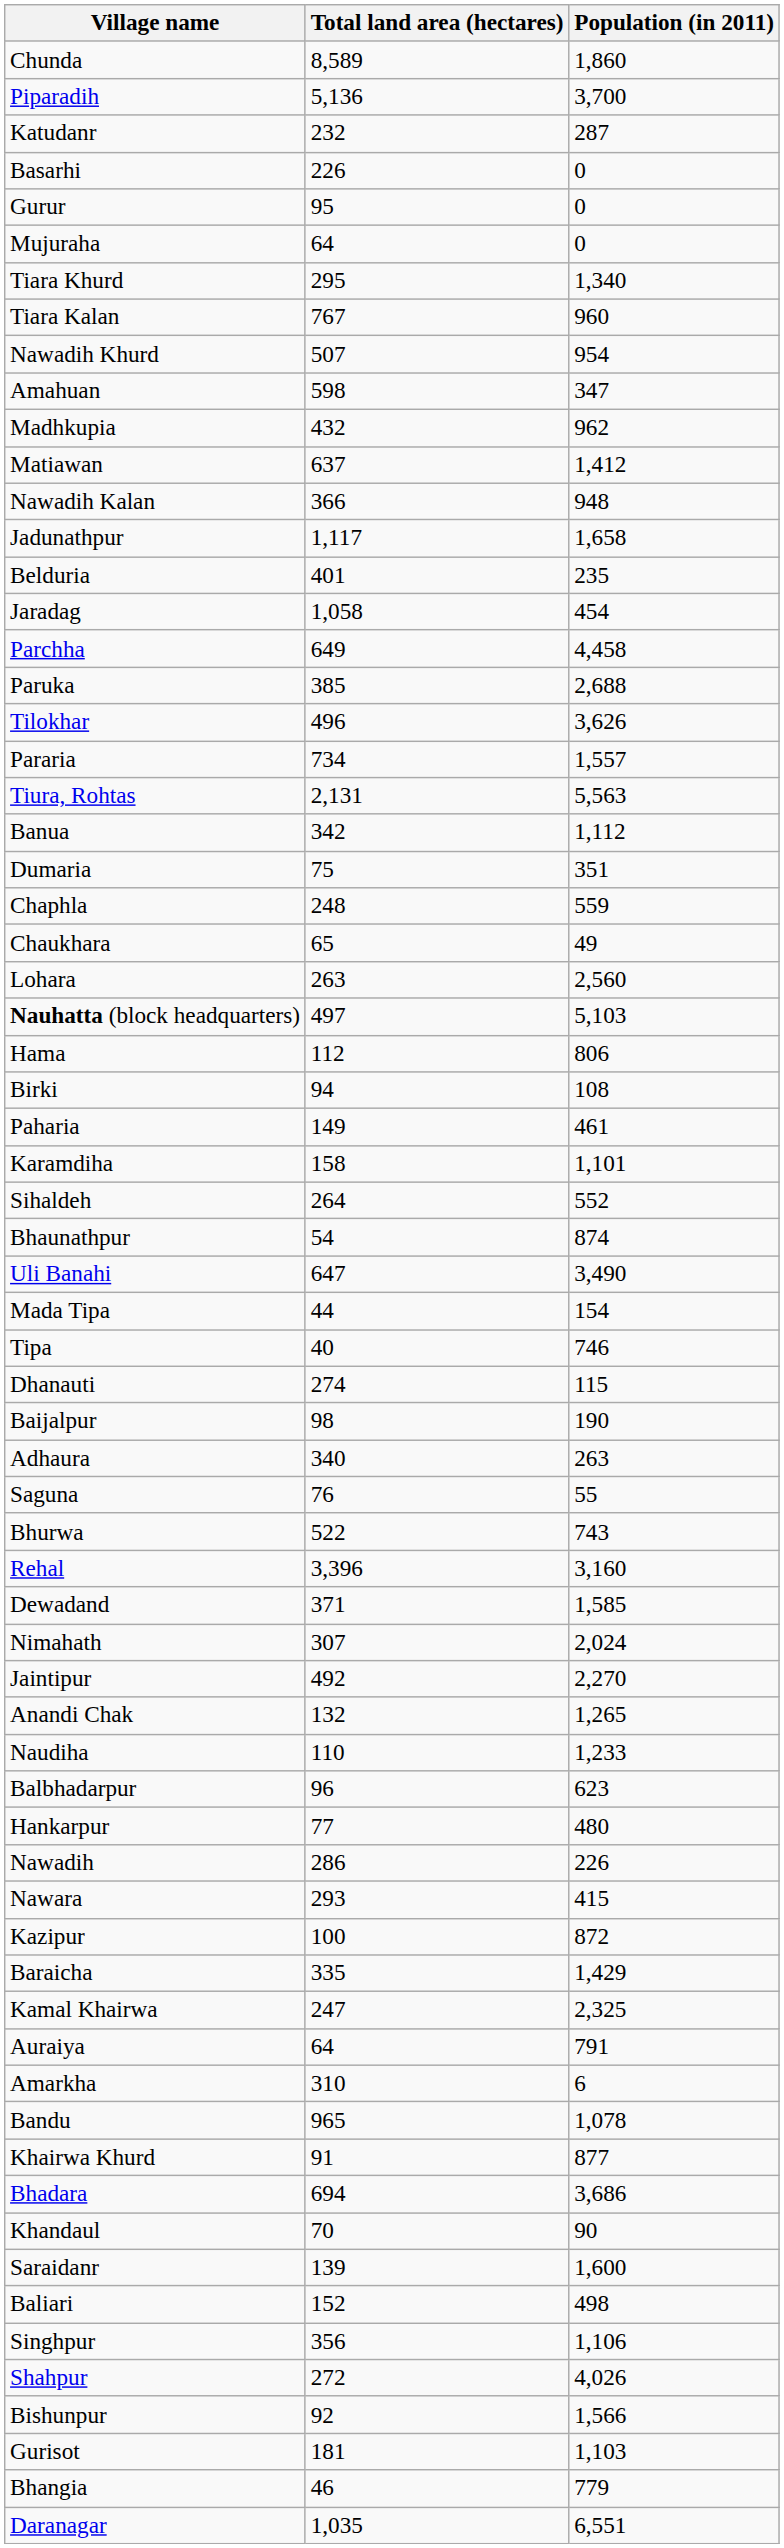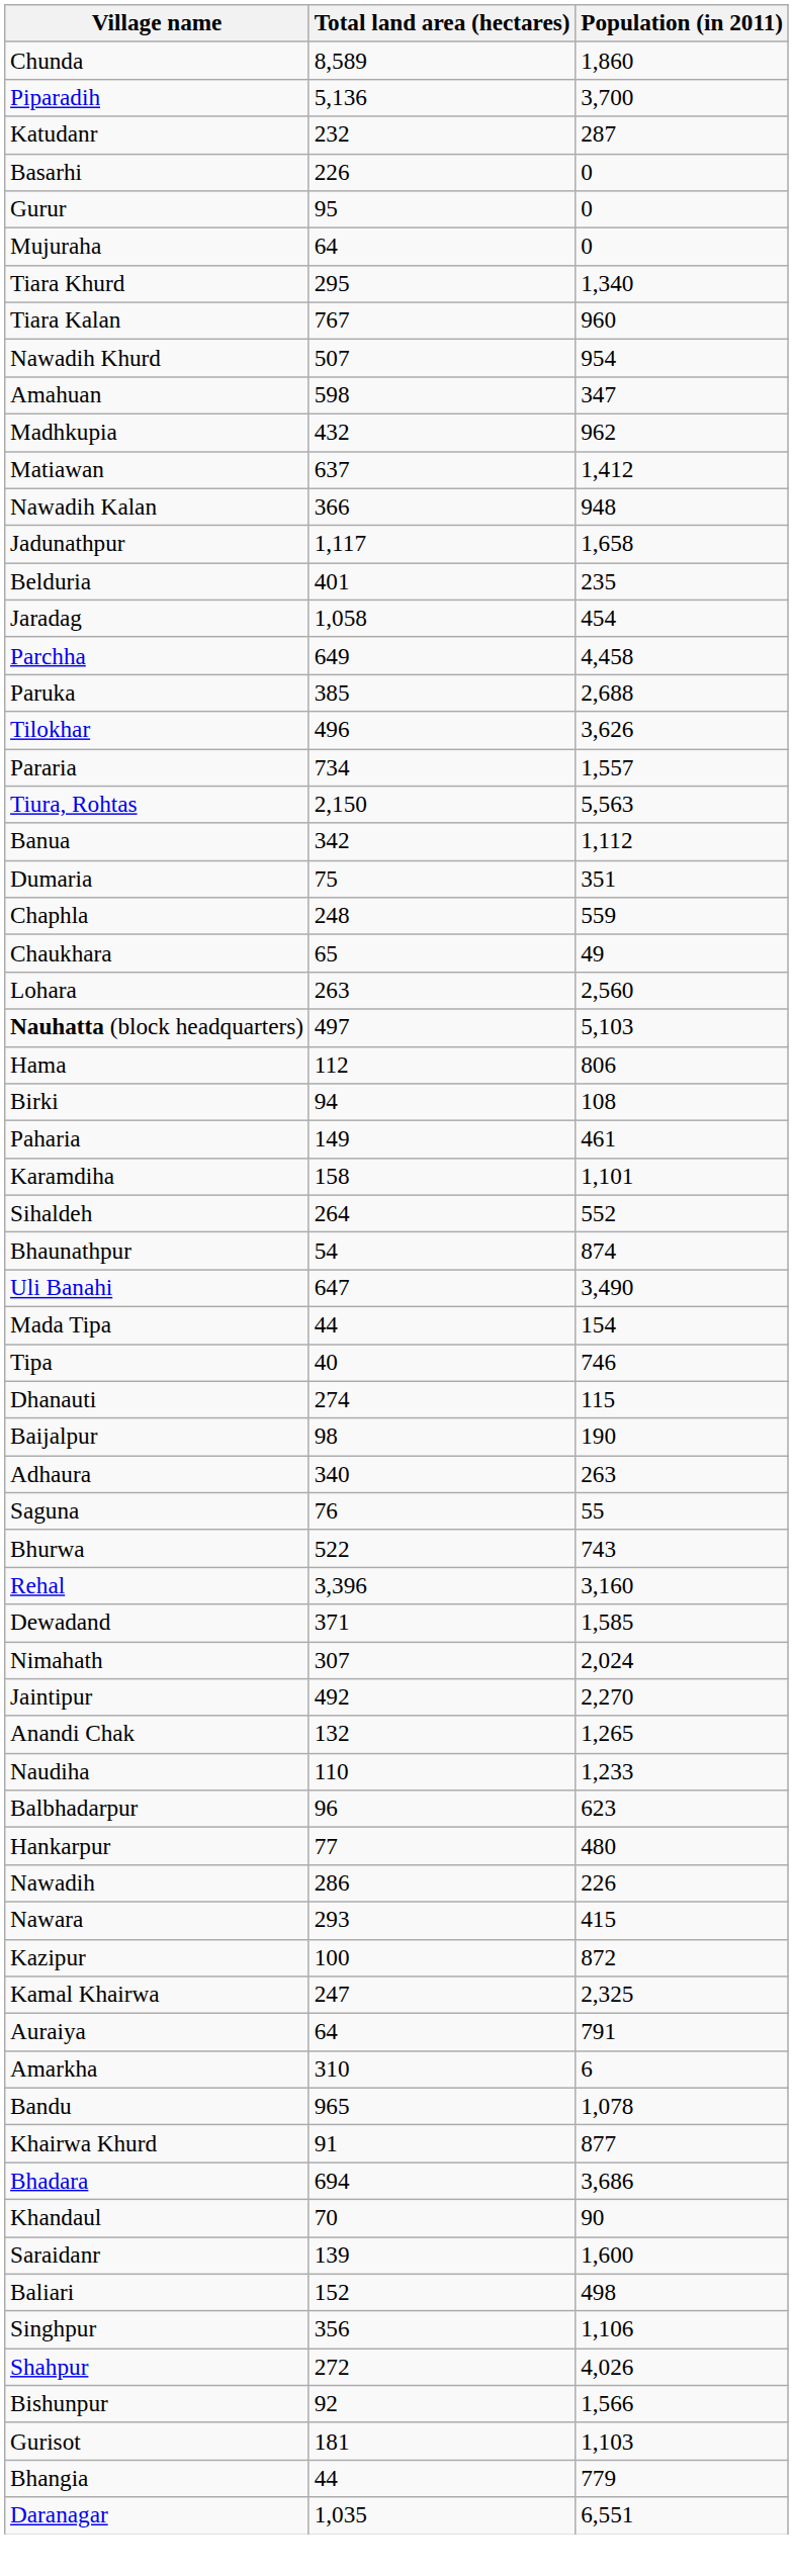Tiura, Rohtas | Total land area (hectares): 2,131 -> 2,150
- row: Baraicha | 335 | 1,429
Bhangia | Total land area (hectares): 46 -> 44
